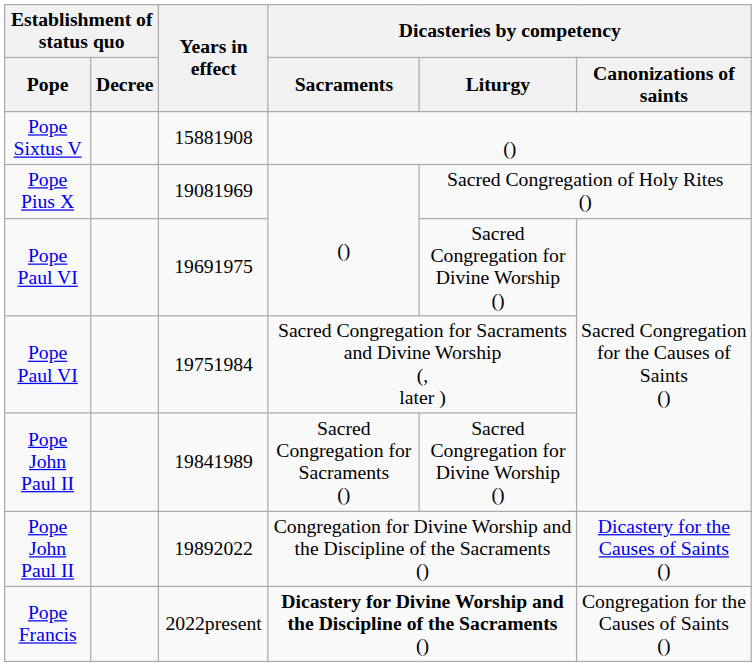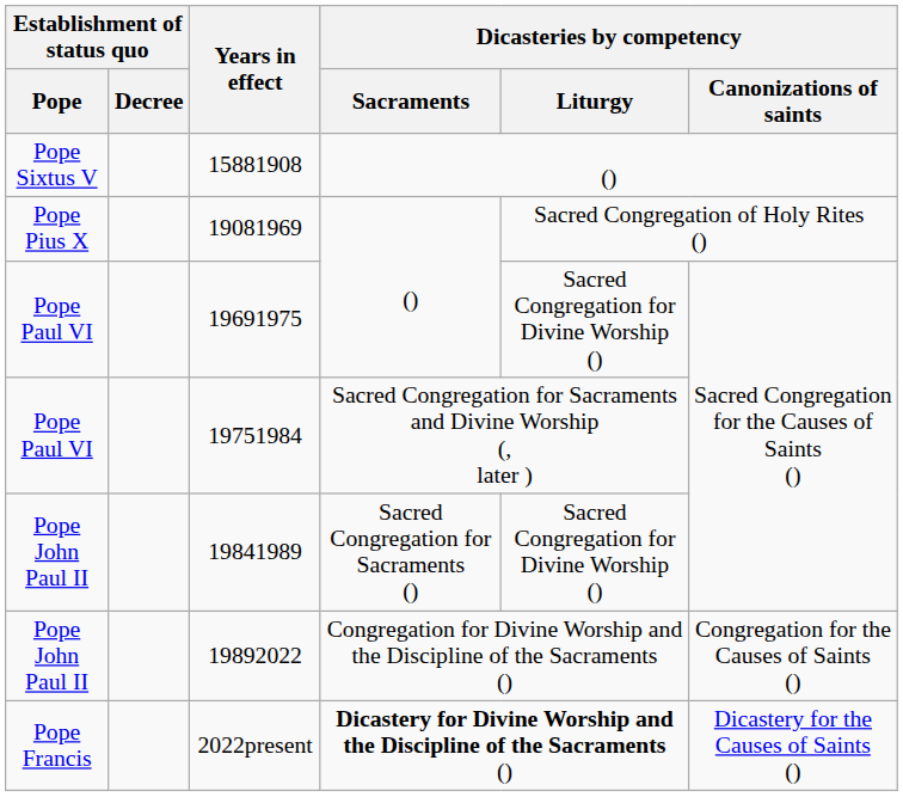19892022 | Dicasteries by competency / Canonizations of saints: Dicastery for the Causes of Saints () -> Congregation for the Causes of Saints ()
2022present | Dicasteries by competency / Canonizations of saints: Congregation for the Causes of Saints () -> Dicastery for the Causes of Saints ()
